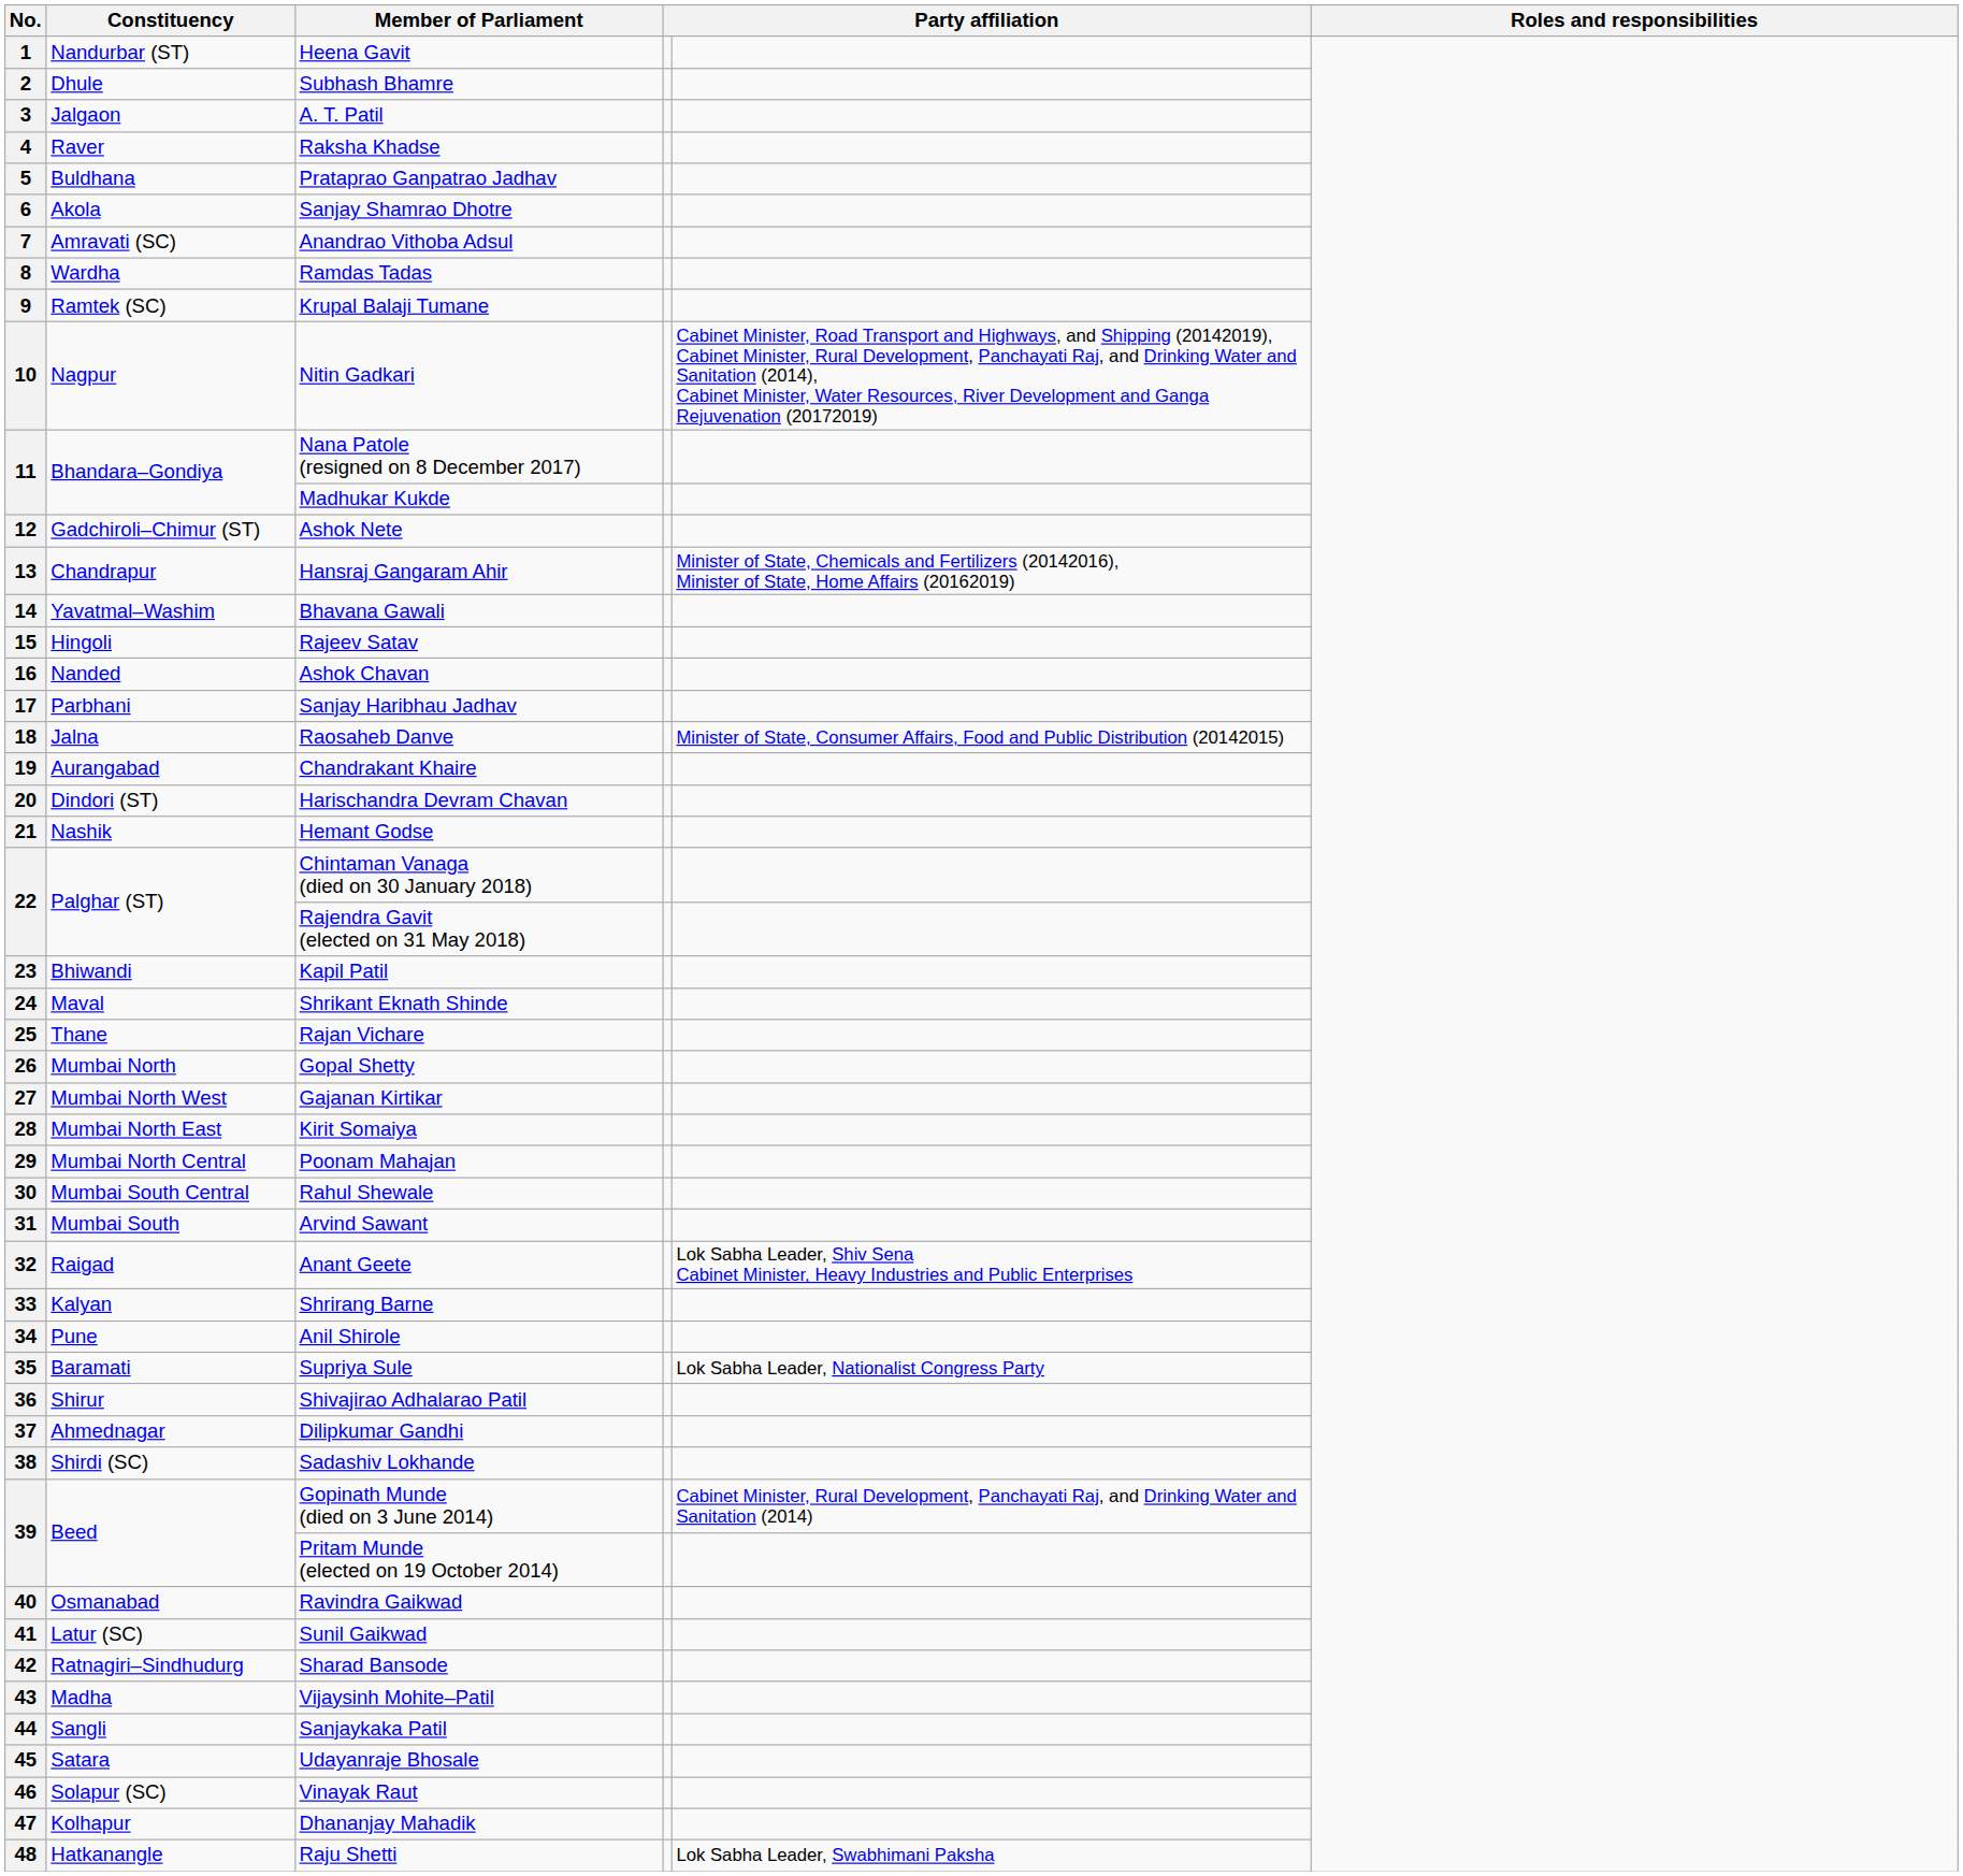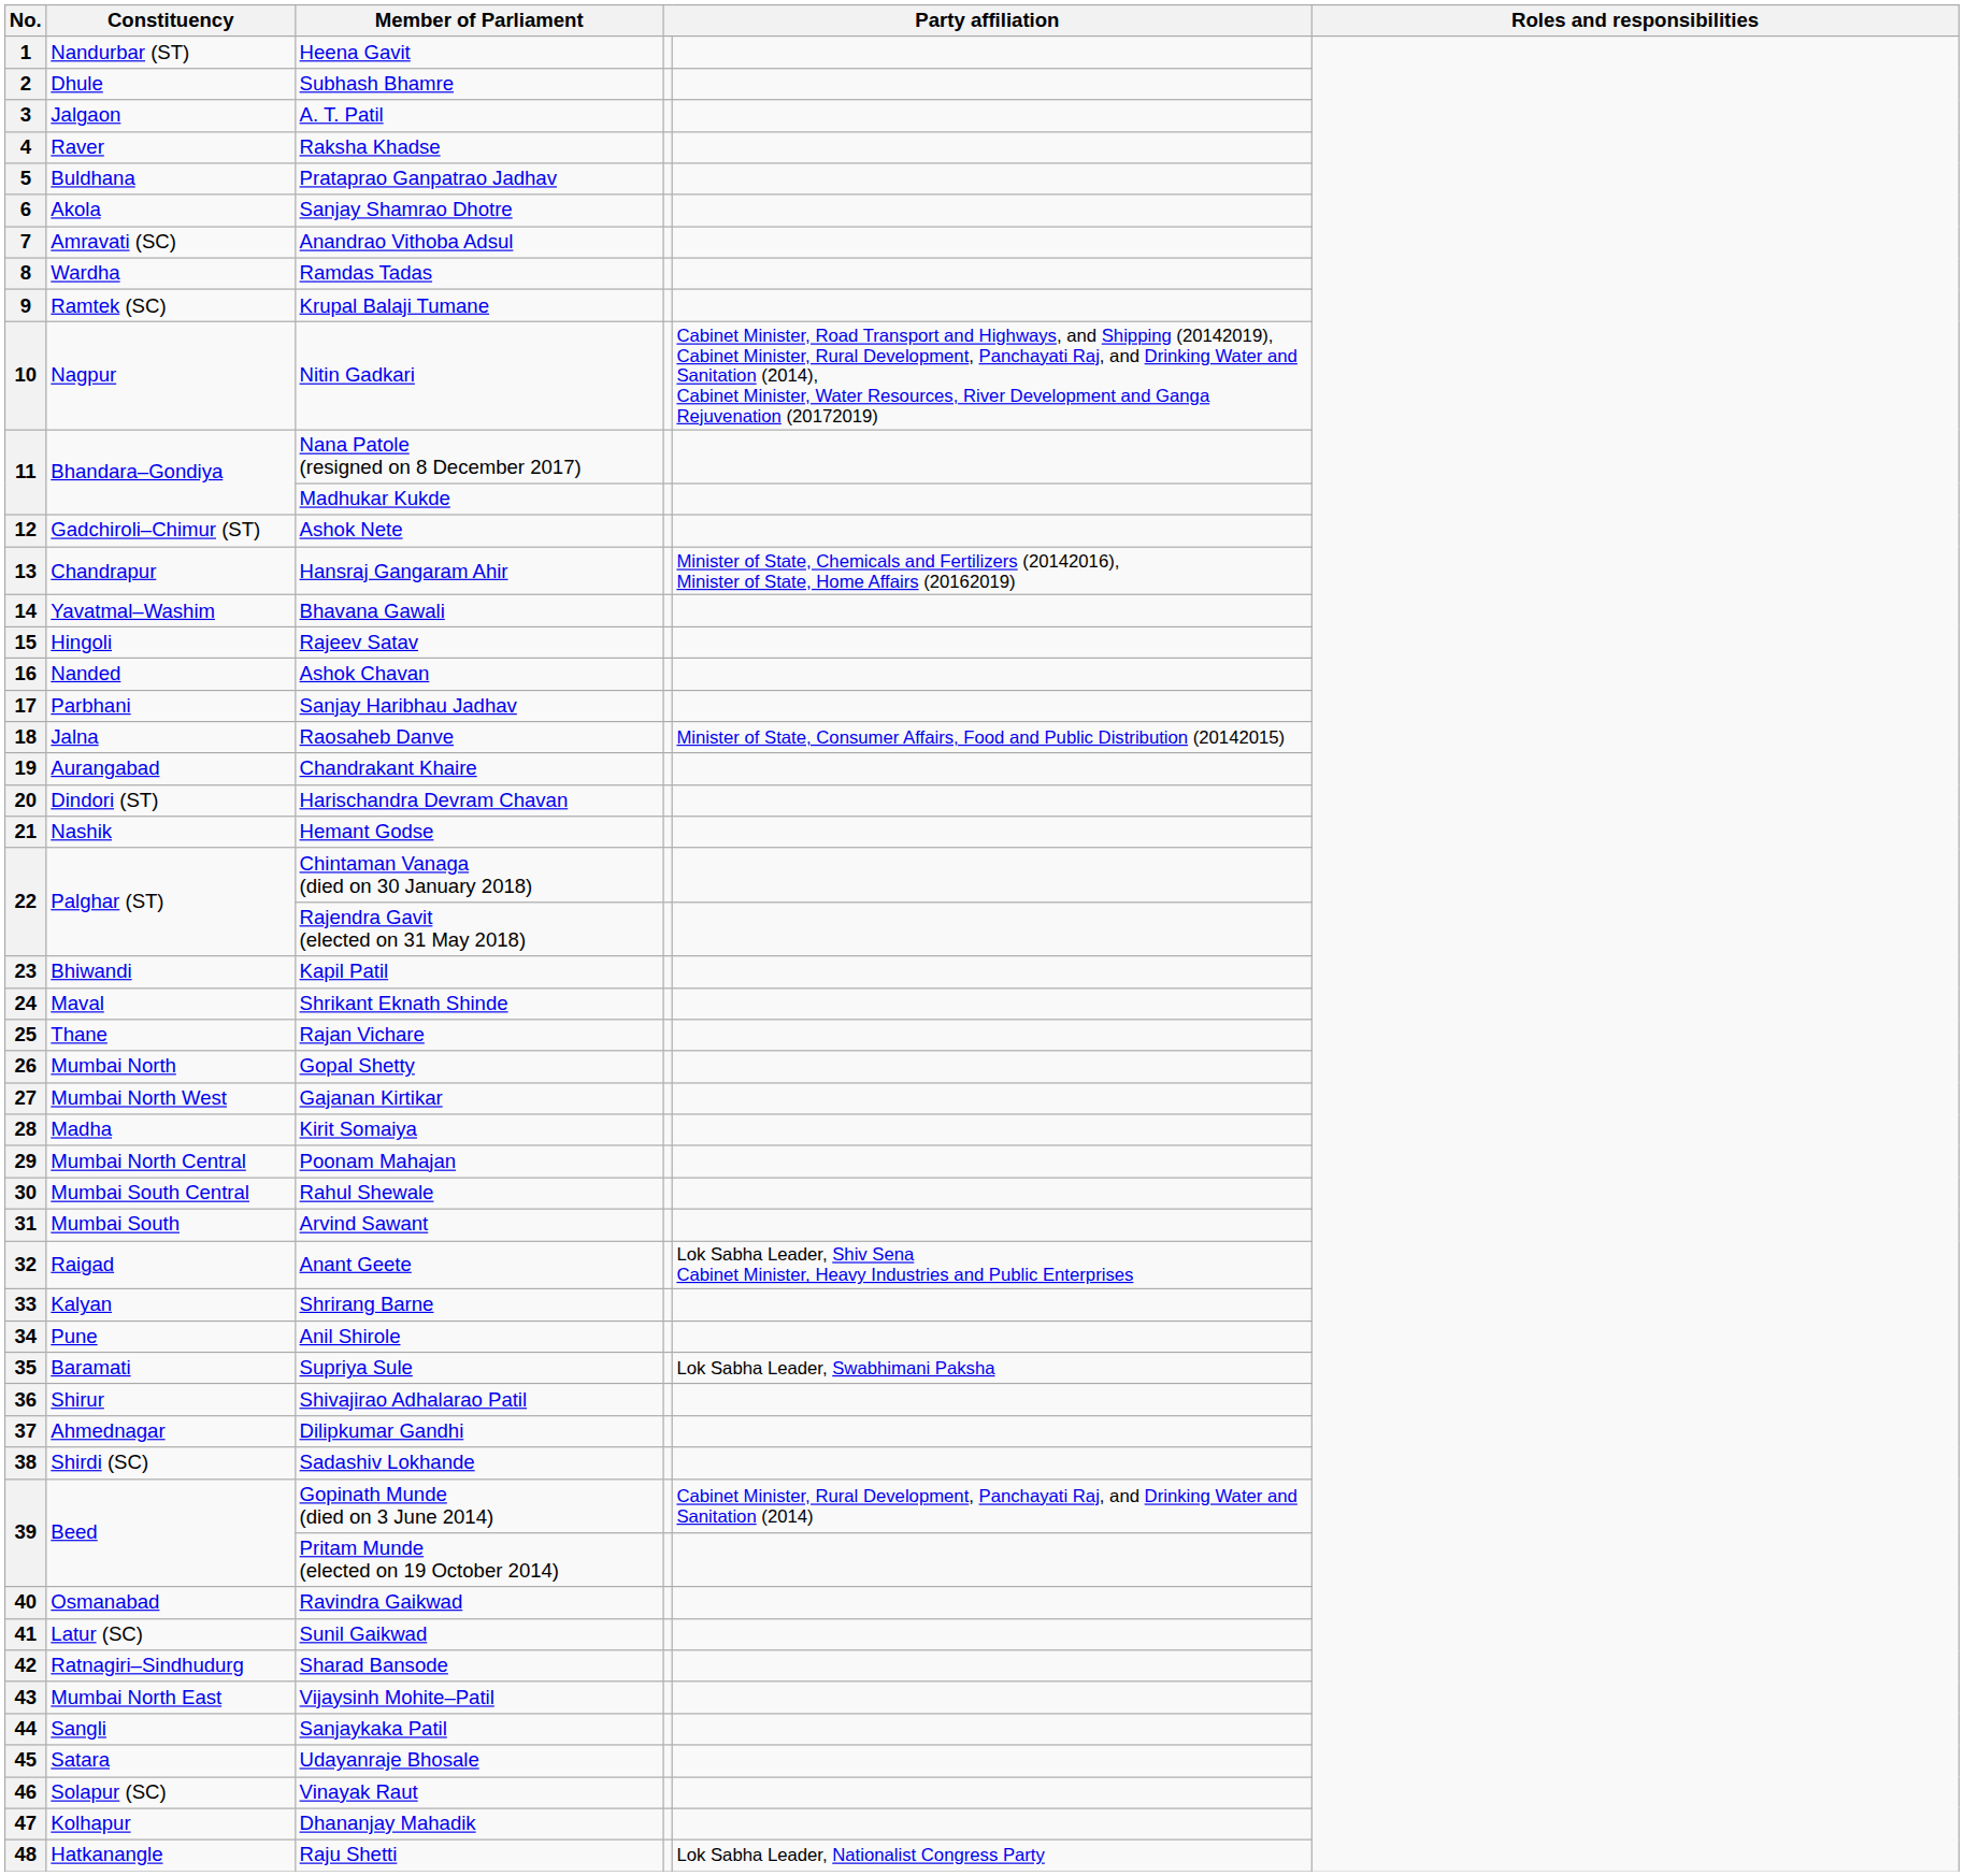28 | Constituency: Mumbai North East -> Madha
35 | column 5: Lok Sabha Leader, Nationalist Congress Party -> Lok Sabha Leader, Swabhimani Paksha
43 | Constituency: Madha -> Mumbai North East
48 | column 5: Lok Sabha Leader, Swabhimani Paksha -> Lok Sabha Leader, Nationalist Congress Party
